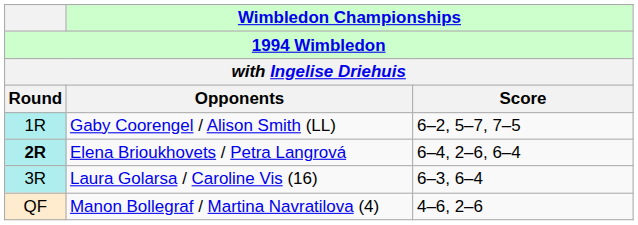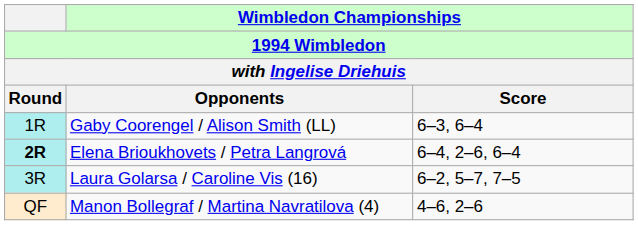Gaby Coorengel / Alison Smith (LL) | Wimbledon Championships / Score: 6–2, 5–7, 7–5 -> 6–3, 6–4
Laura Golarsa / Caroline Vis (16) | Wimbledon Championships / Score: 6–3, 6–4 -> 6–2, 5–7, 7–5
